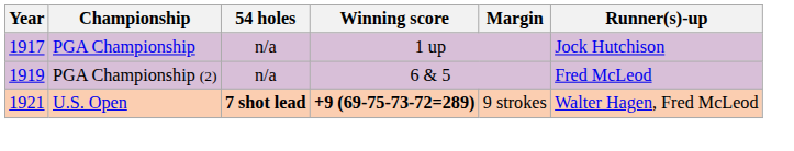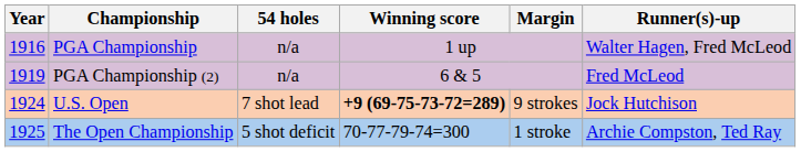PGA Championship | Year: 1917 -> 1916
PGA Championship | Runner(s)-up: Jock Hutchison -> Walter Hagen, Fred McLeod
U.S. Open | Year: 1921 -> 1924
U.S. Open | 54 holes: bold -> normal
U.S. Open | Runner(s)-up: Walter Hagen, Fred McLeod -> Jock Hutchison
+ row: 1925 | The Open Championship | 5 shot deficit | 70-77-79-74=300 | 1 stroke | Archie Compston, Ted Ray
